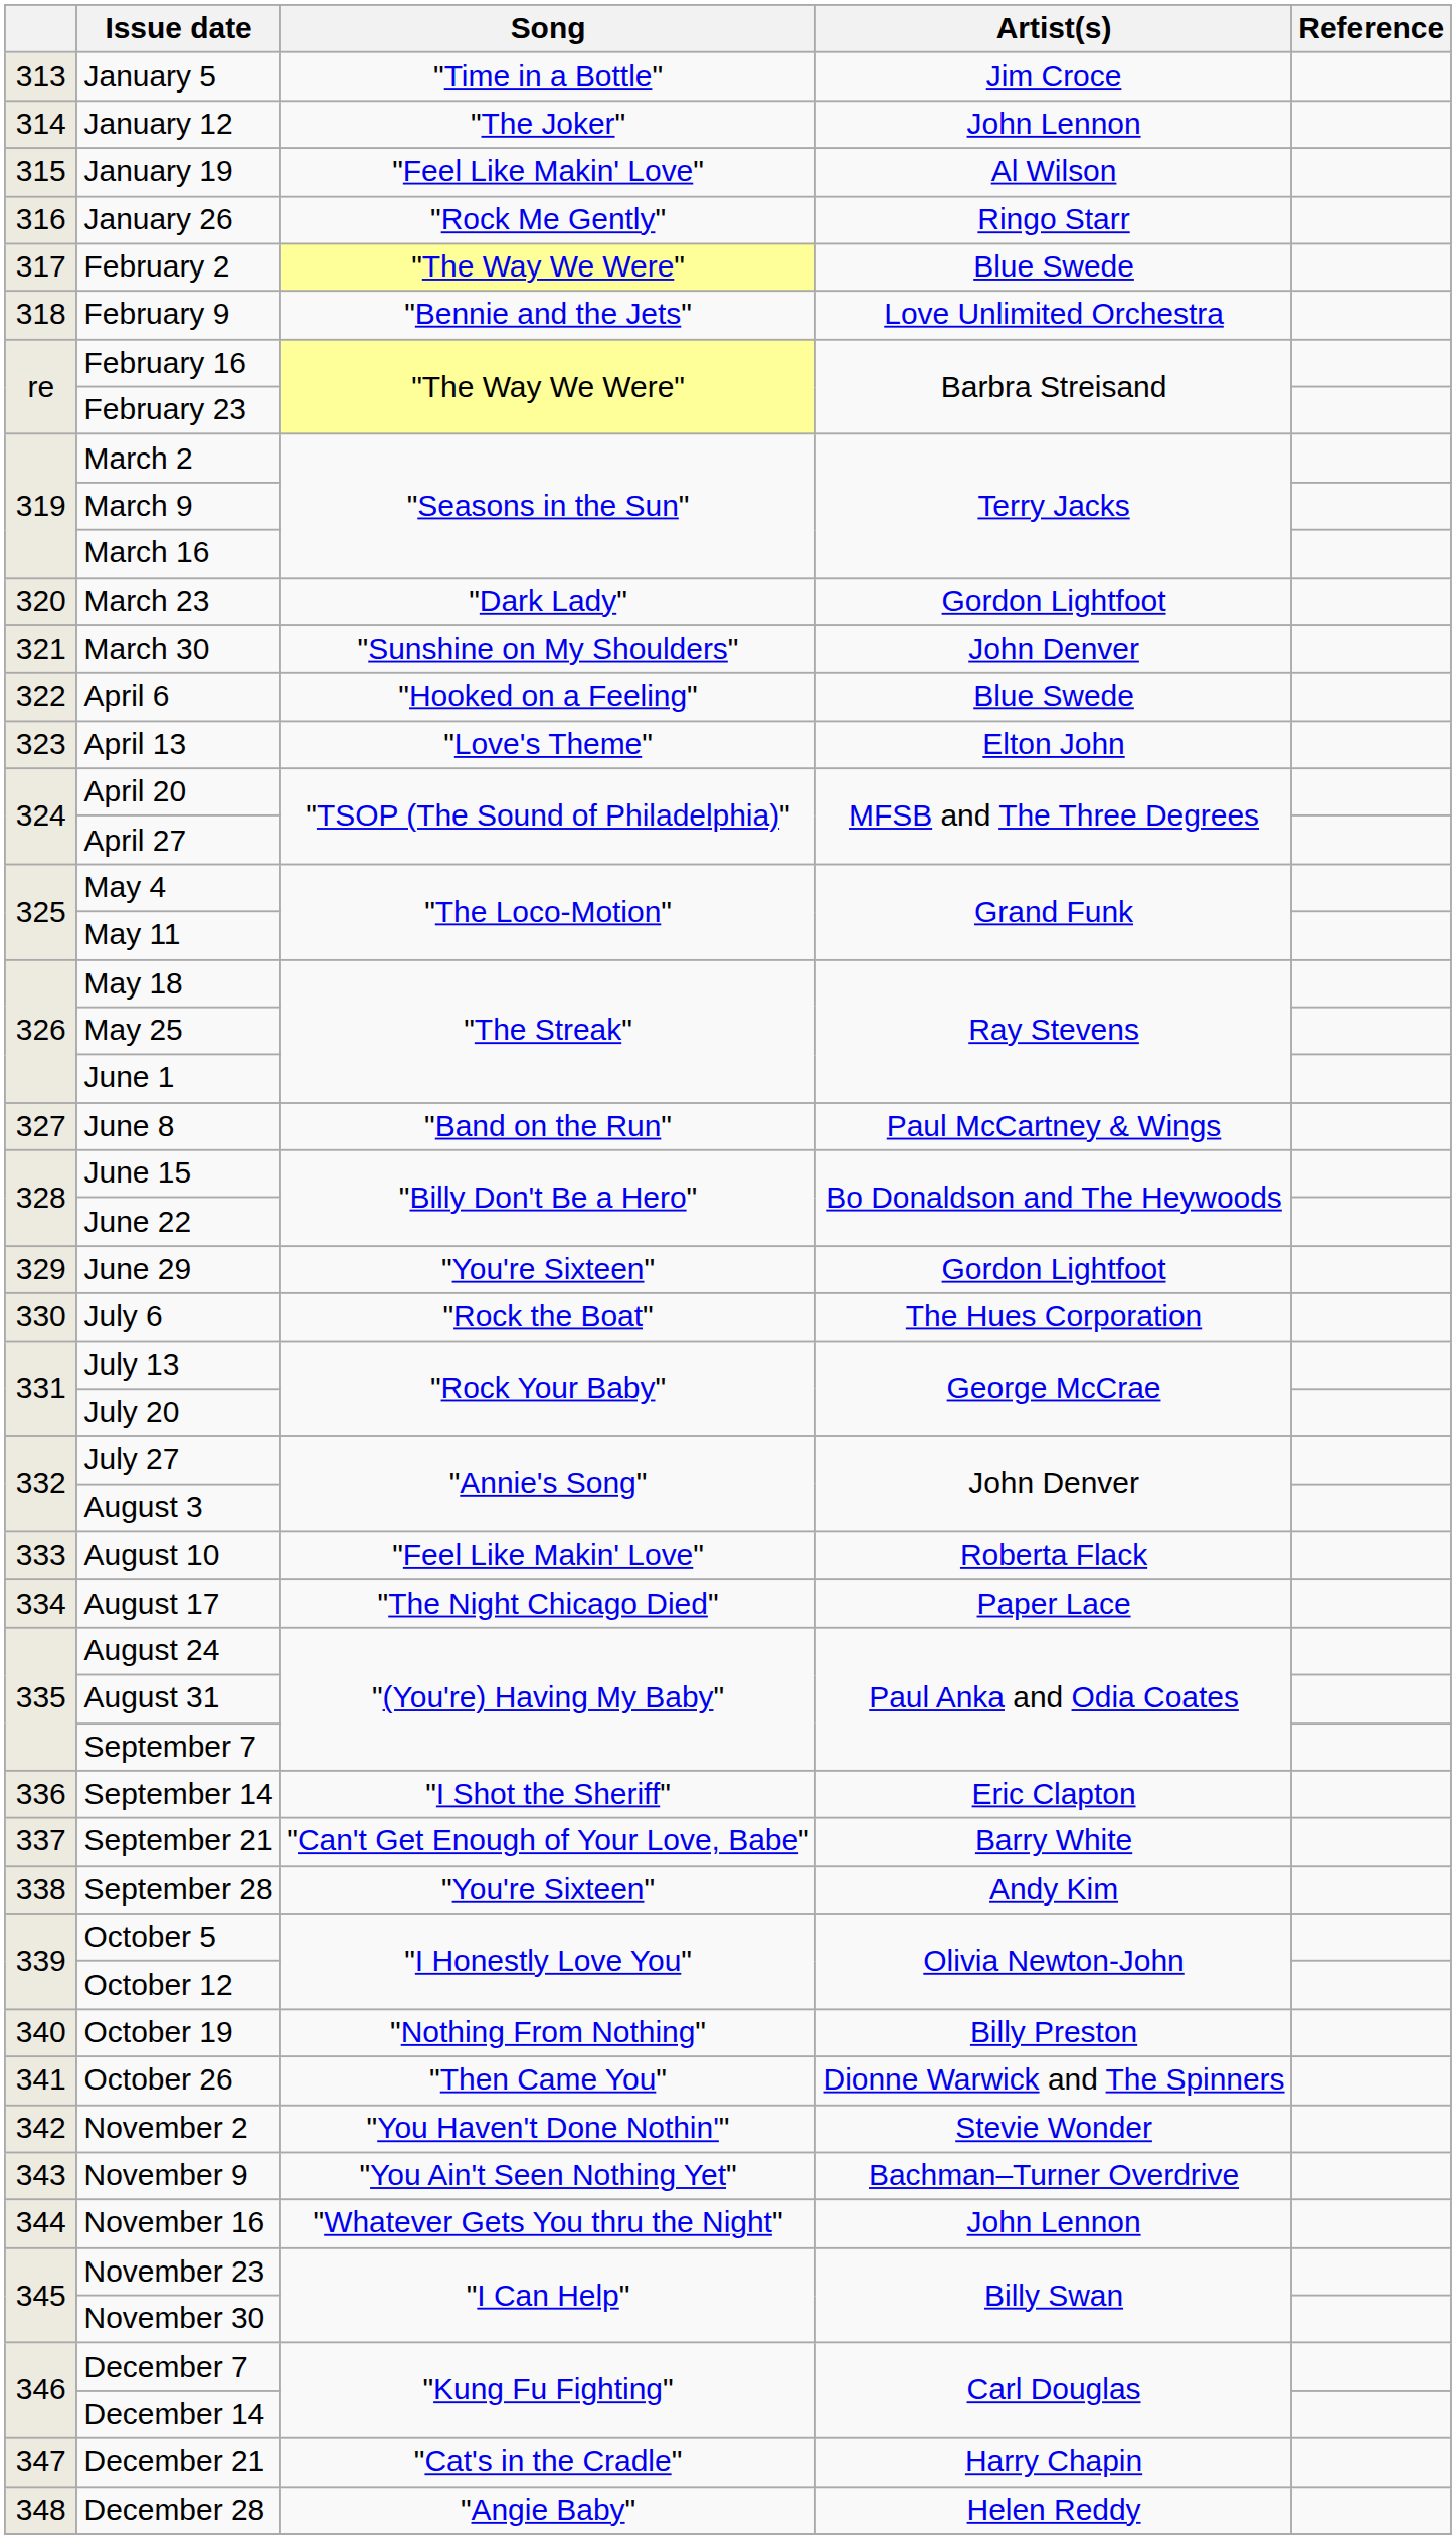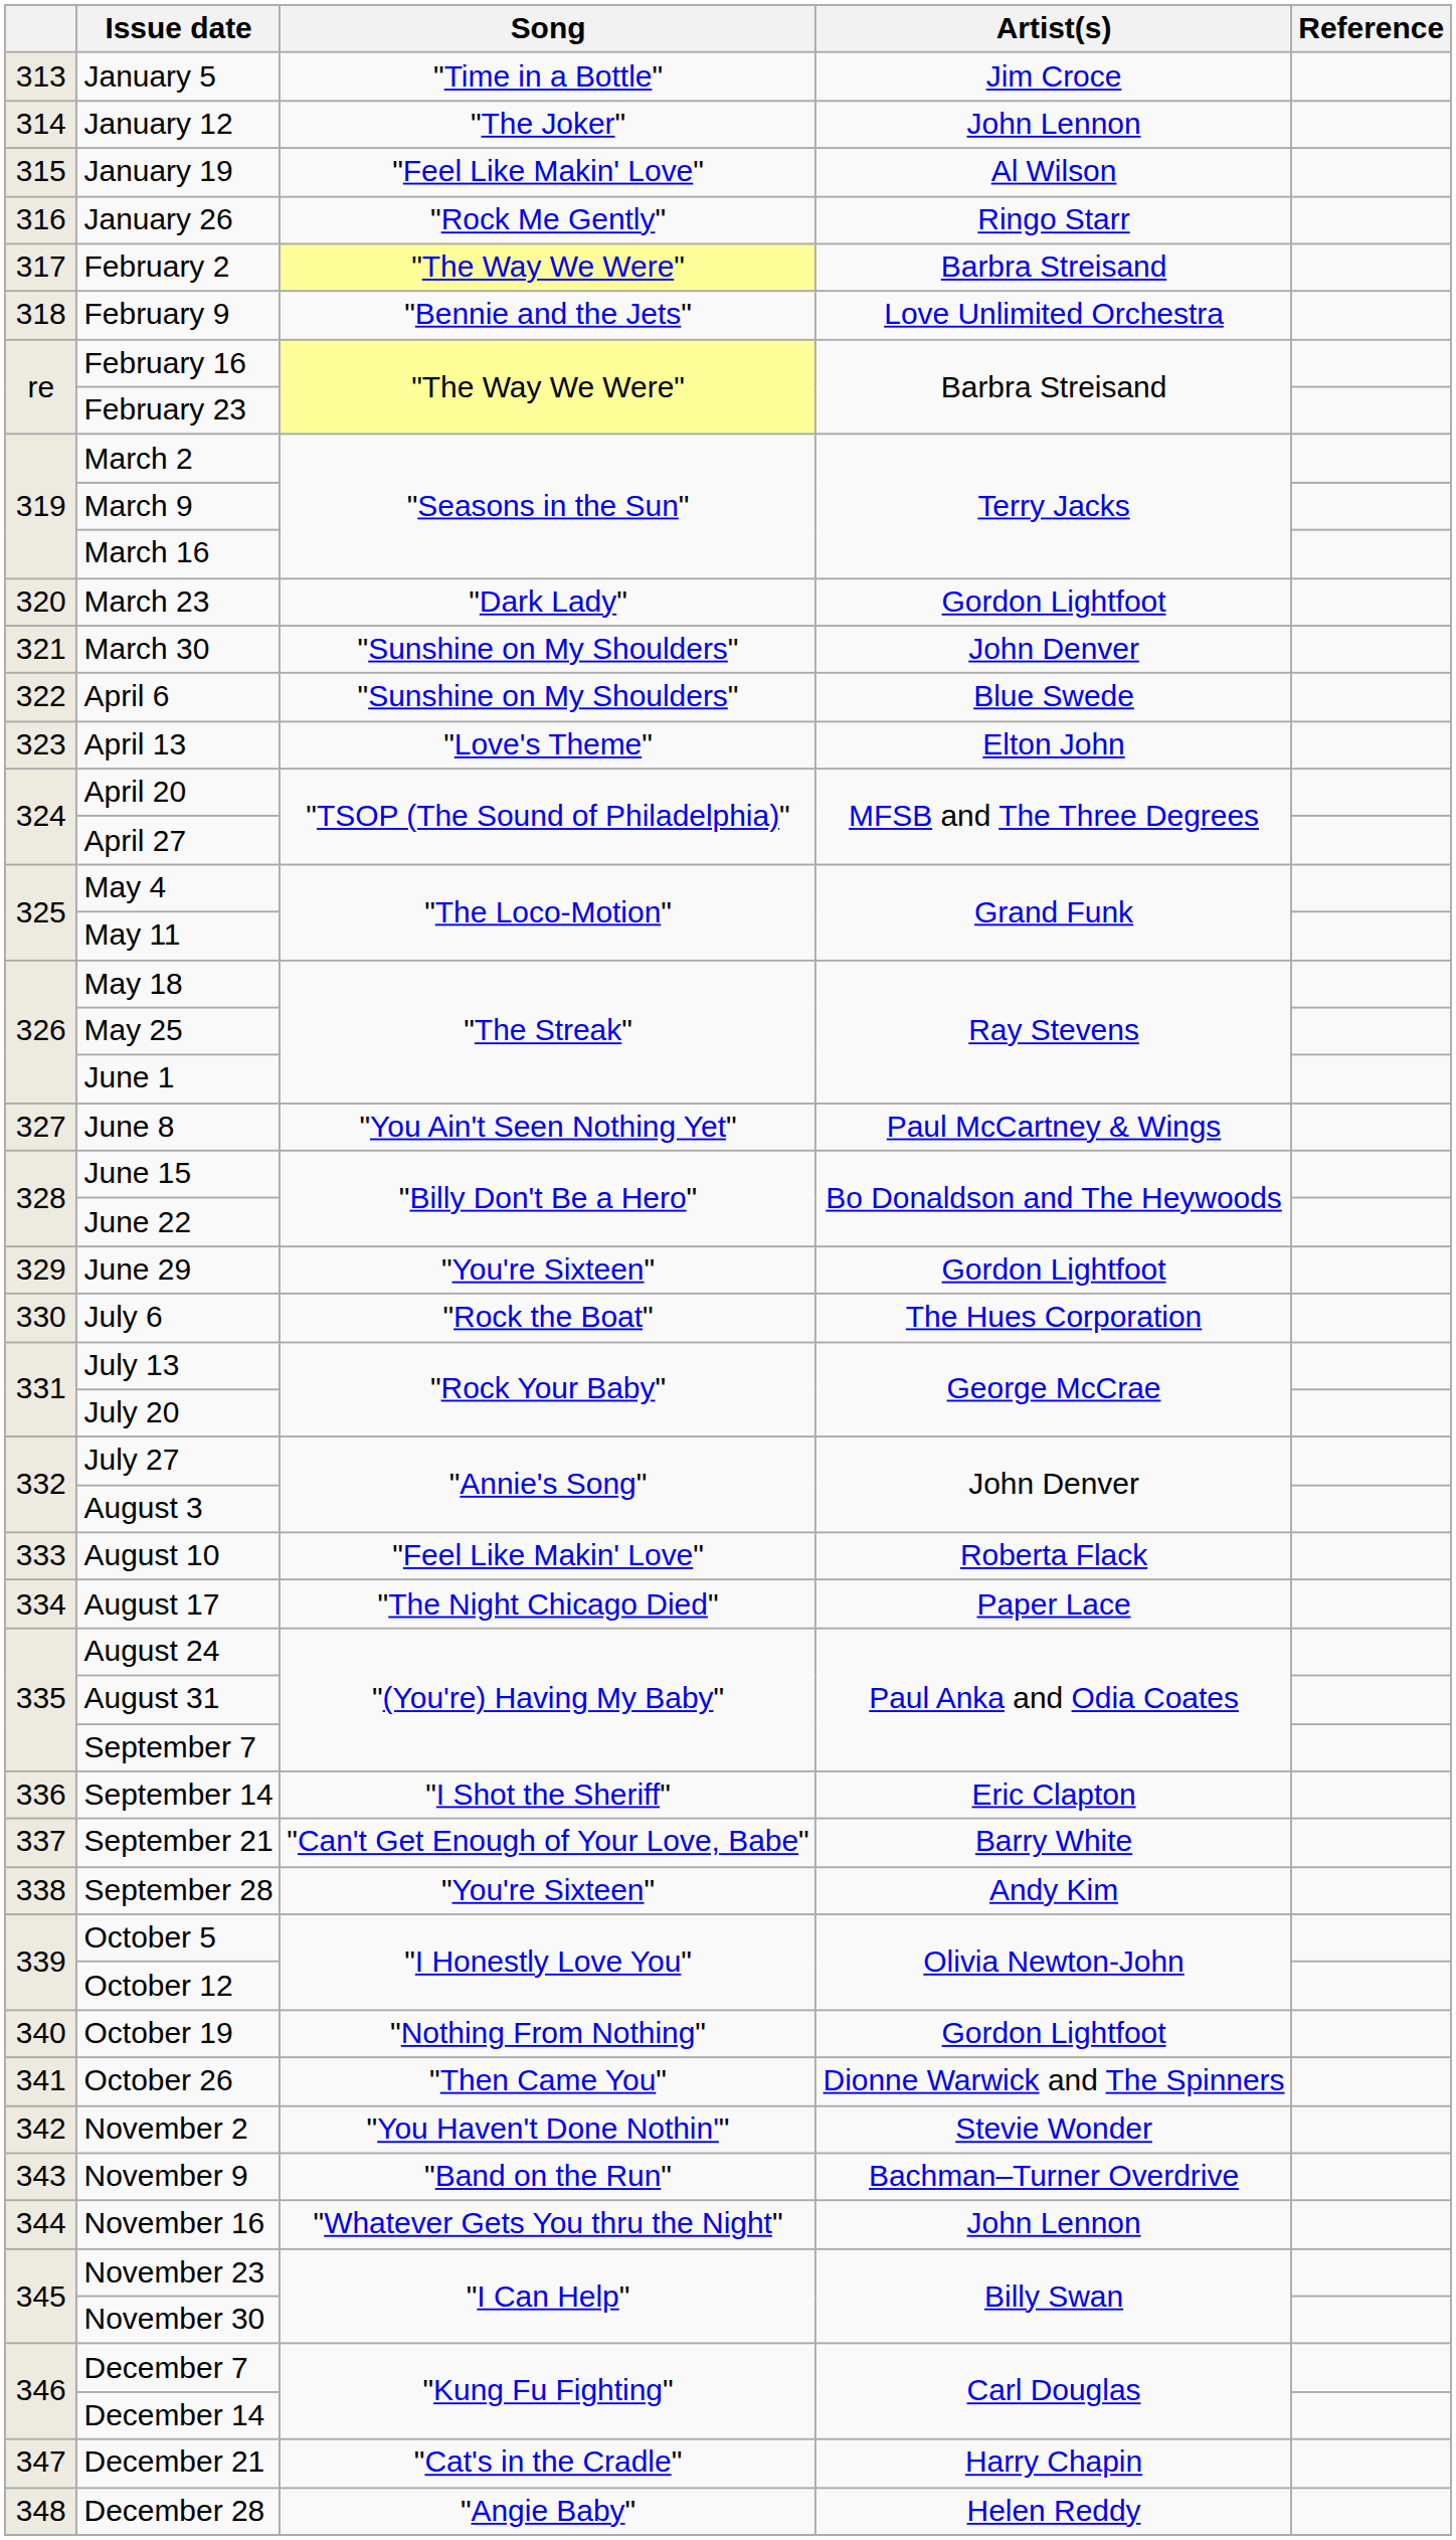February 2 | Artist(s): Blue Swede -> Barbra Streisand
April 6 | Song: "Hooked on a Feeling" -> "Sunshine on My Shoulders"
June 8 | Song: "Band on the Run" -> "You Ain't Seen Nothing Yet"
October 19 | Artist(s): Billy Preston -> Gordon Lightfoot
November 9 | Song: "You Ain't Seen Nothing Yet" -> "Band on the Run"
